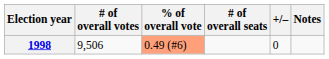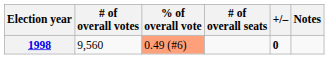1998 | # of overall votes: 9,506 -> 9,560
1998 | +/–: normal -> bold
